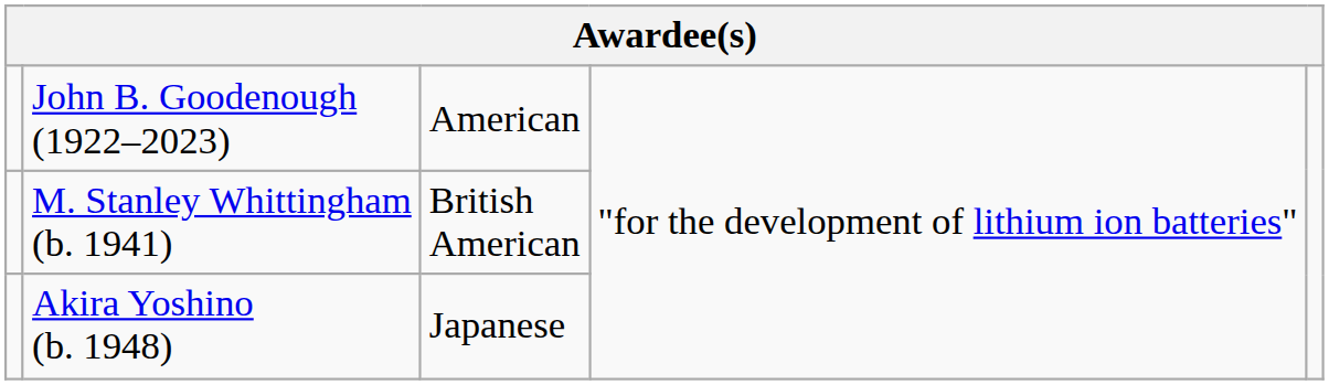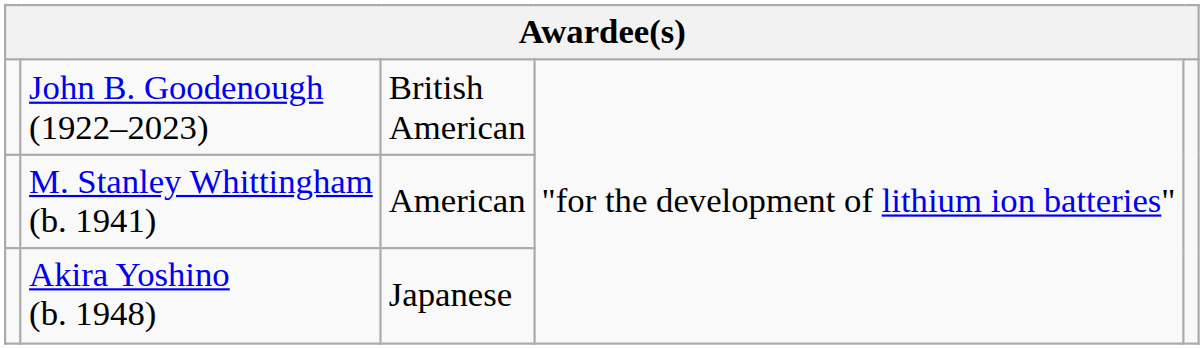John B. Goodenough (1922–2023) | column 3: American -> British American
M. Stanley Whittingham (b. 1941) | column 3: British American -> American
